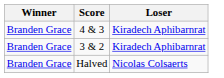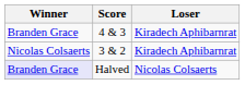3 & 2 | Winner: Branden Grace -> Nicolas Colsaerts
Halved | Winner: no background -> lavender background
